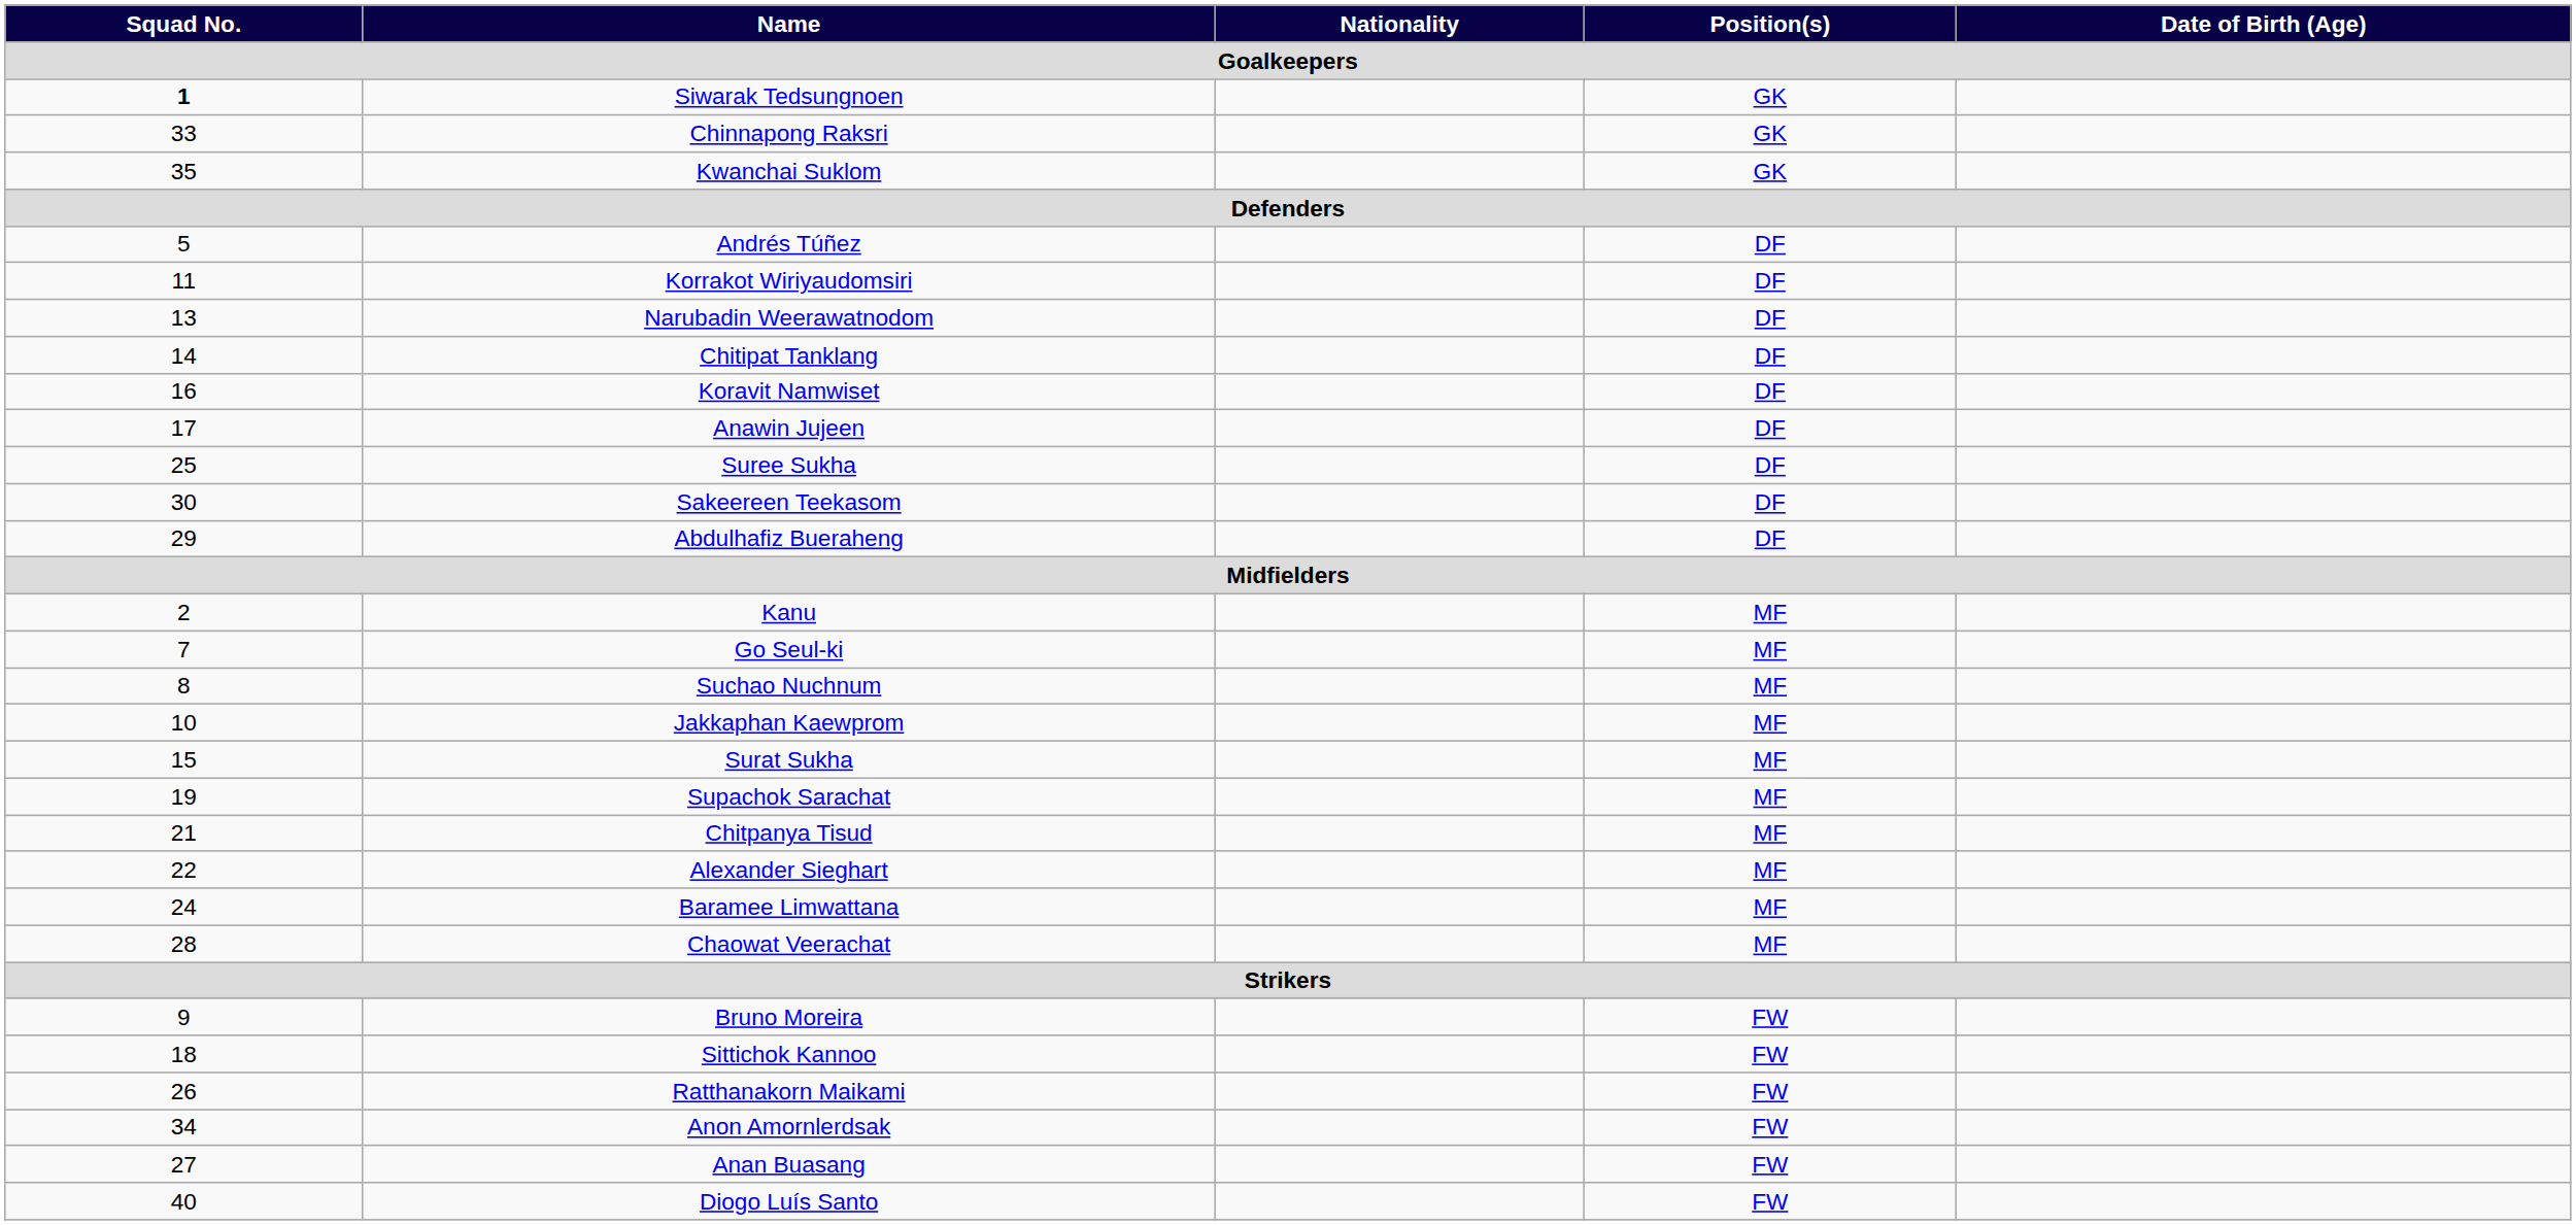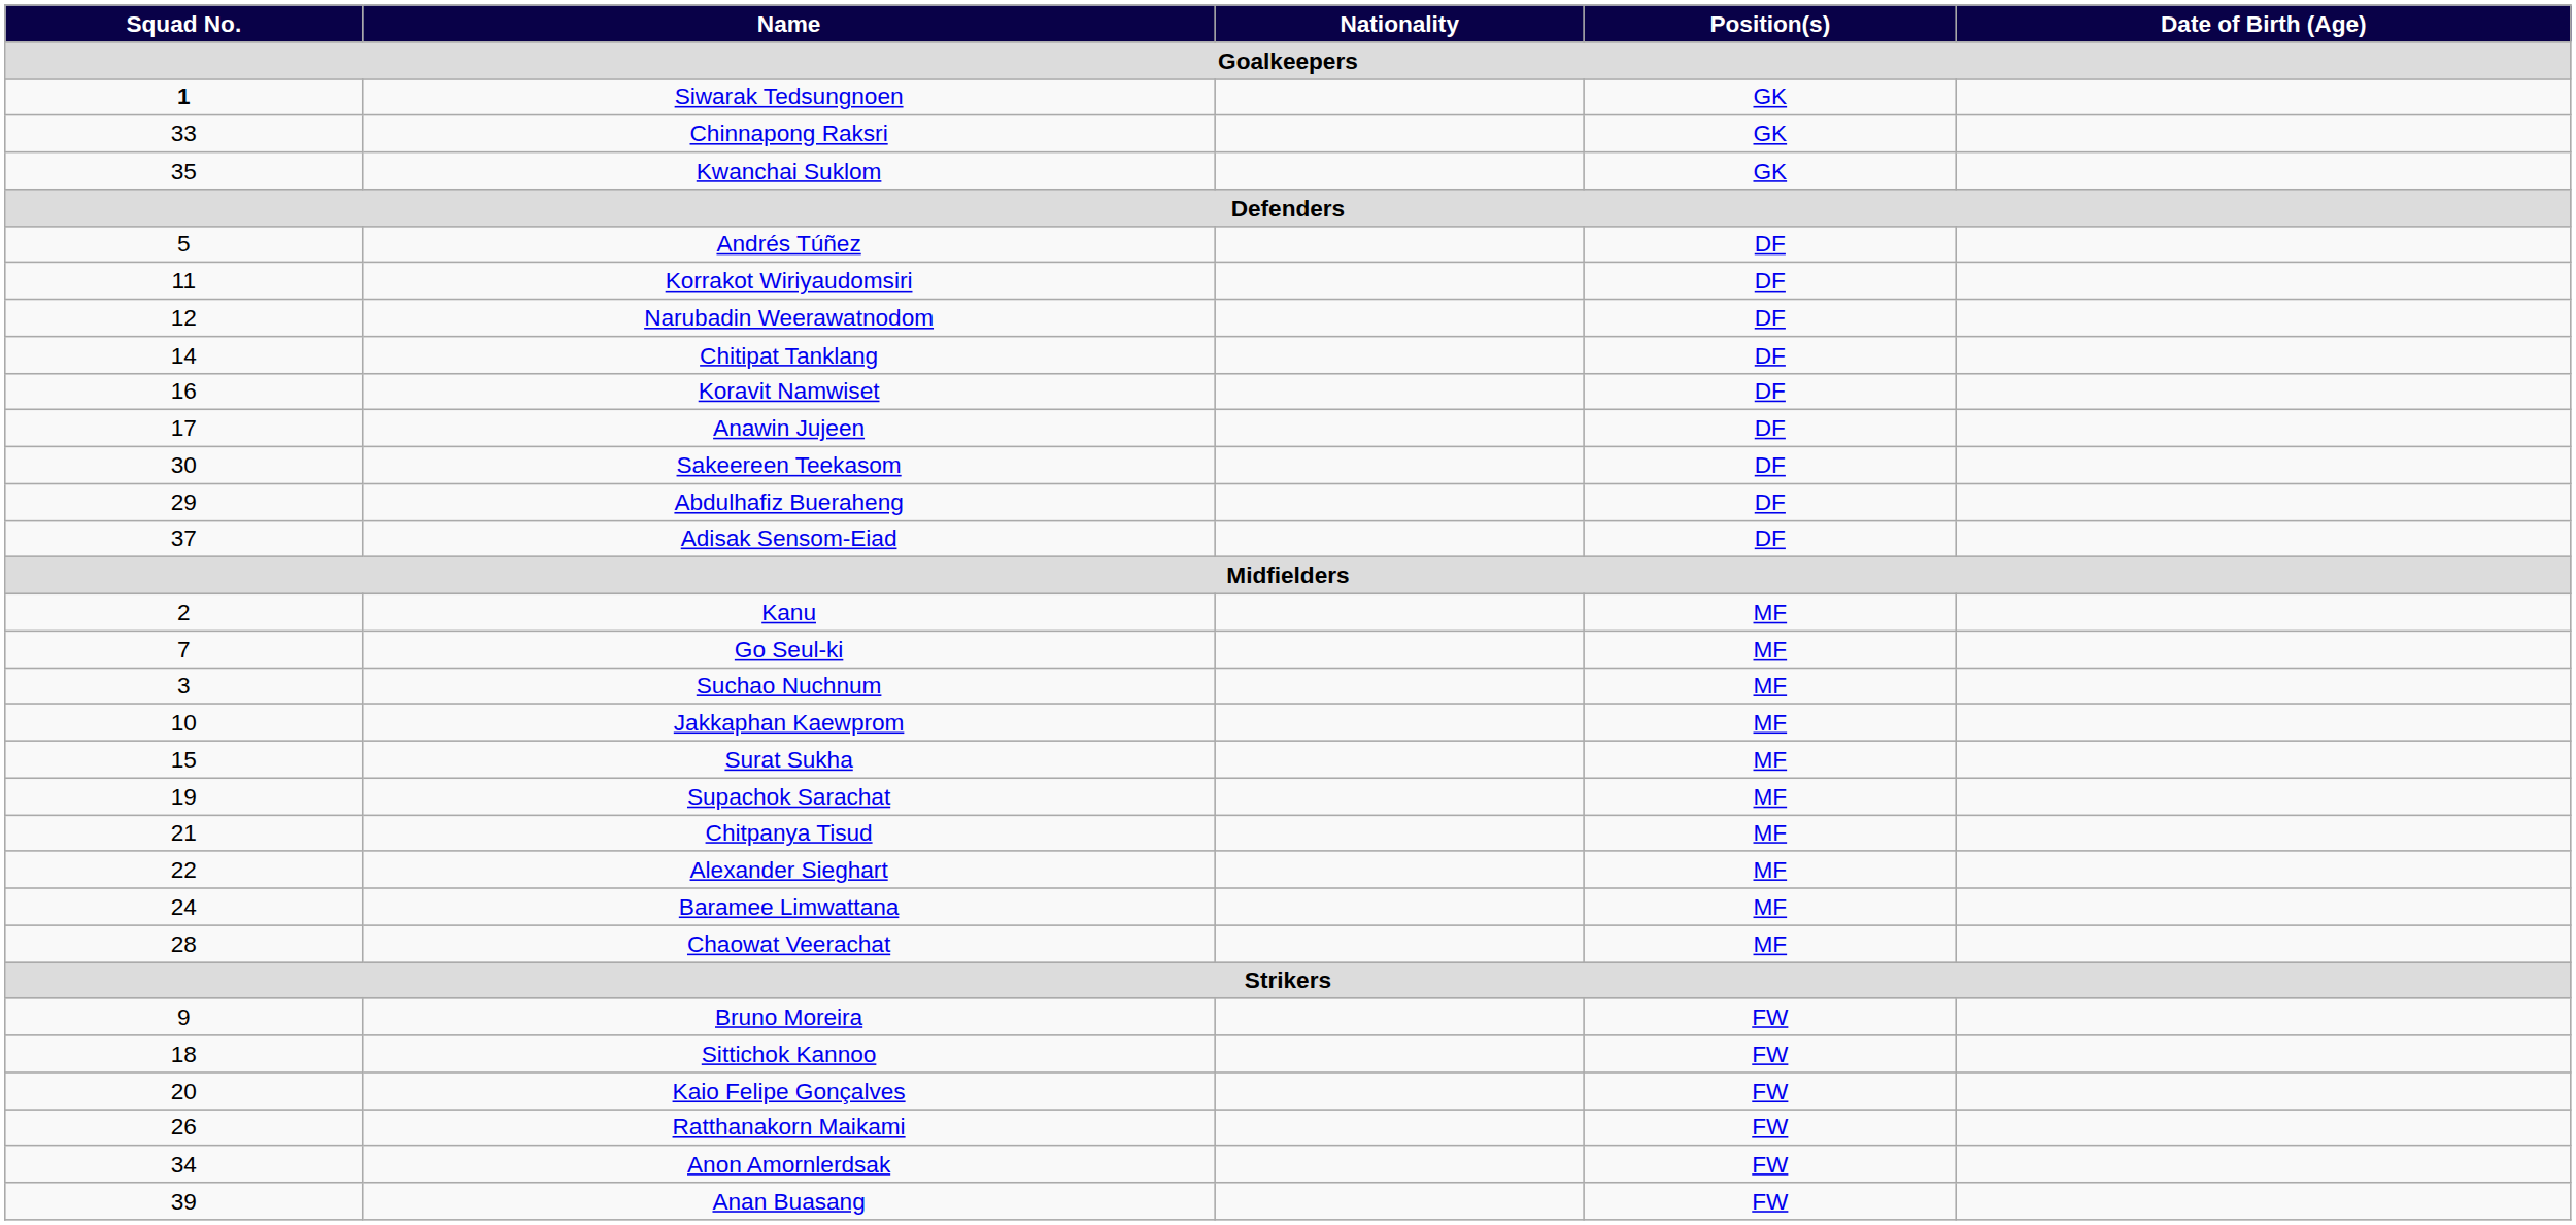Narubadin Weerawatnodom | Squad No.: 13 -> 12
- row: 25 | Suree Sukha | DF
+ row: 37 | Adisak Sensom-Eiad | DF
Suchao Nuchnum | Squad No.: 8 -> 3
+ row: 20 | Kaio Felipe Gonçalves | FW
Anan Buasang | Squad No.: 27 -> 39
- row: 40 | Diogo Luís Santo | FW
